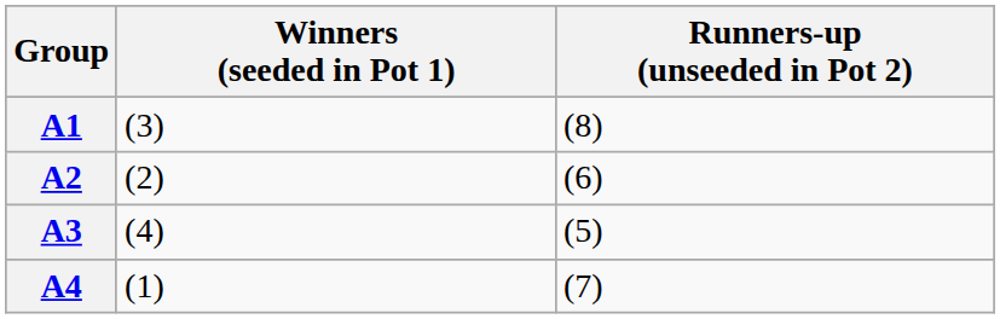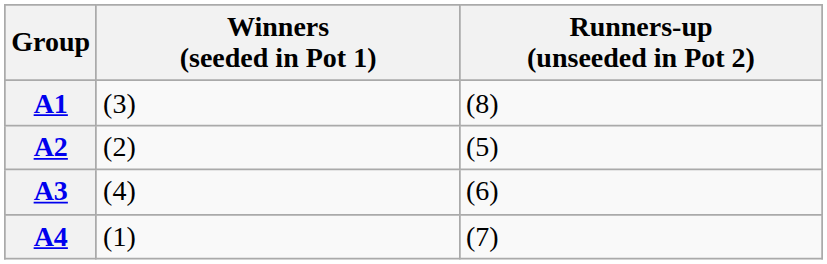A2 | Runners-up (unseeded in Pot 2): (6) -> (5)
A3 | Runners-up (unseeded in Pot 2): (5) -> (6)
